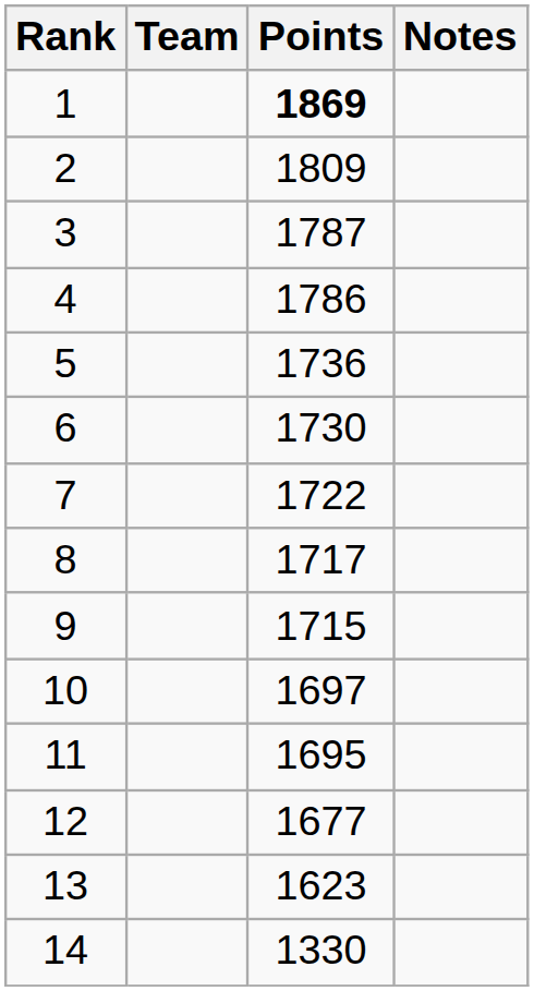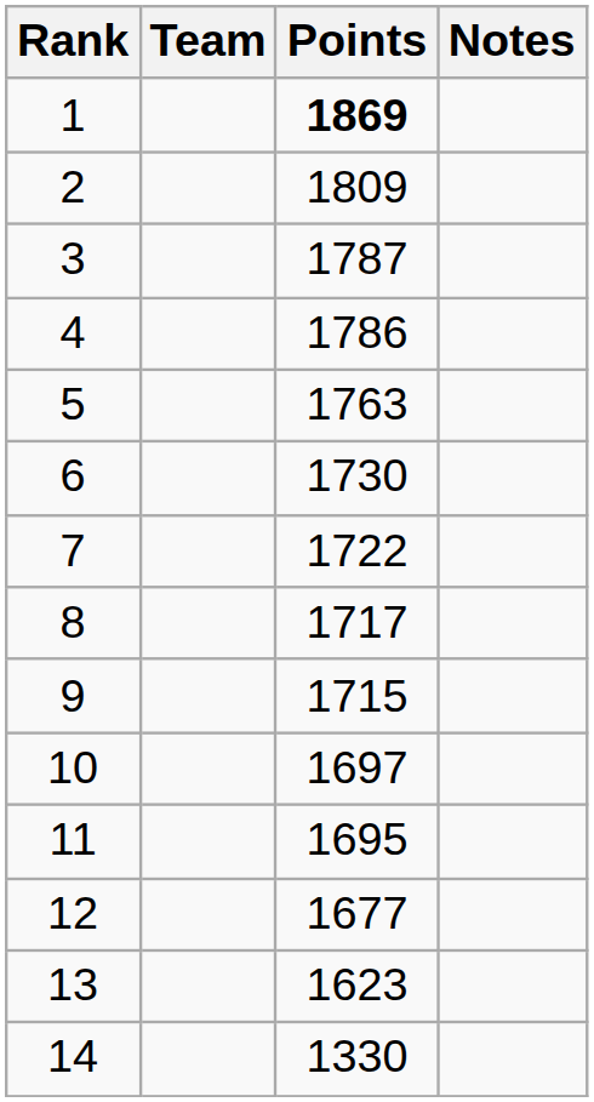5 | Points: 1736 -> 1763
